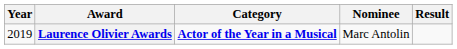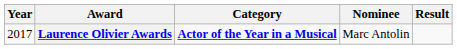Laurence Olivier Awards | Year: 2019 -> 2017
